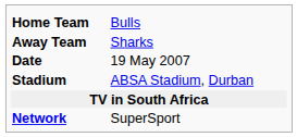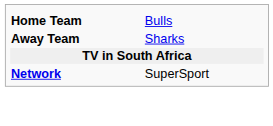- row: Date | 19 May 2007
- row: Stadium | ABSA Stadium, Durban
